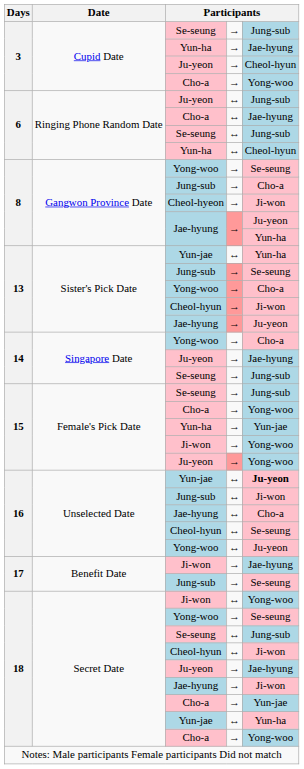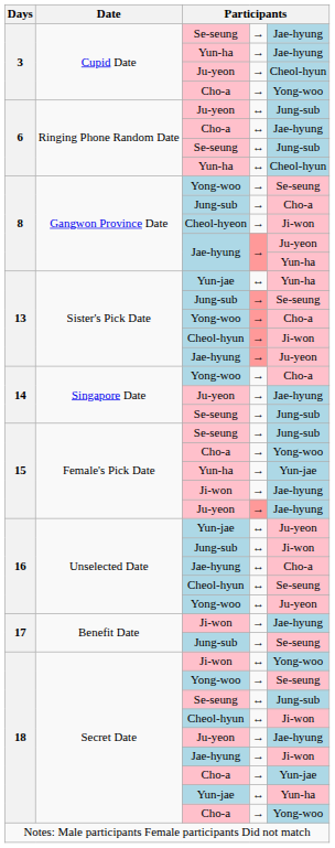3 / Se-seung | column 5: Jung-sub -> Jae-hyung
15 / Ji-won | column 5: Yong-woo -> Jae-hyung
15 / Ju-yeon | column 5: Yong-woo -> Jae-hyung
16 / Yun-jae | column 5: bold -> normal
